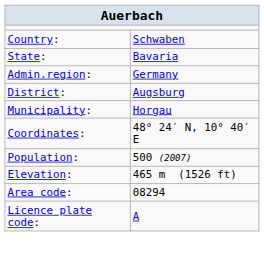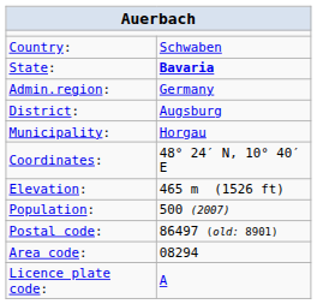State: | column 2: normal -> bold
rows swapped: Elevation: <-> Population:
+ row: Postal code: | 86497 (old: 8901)
